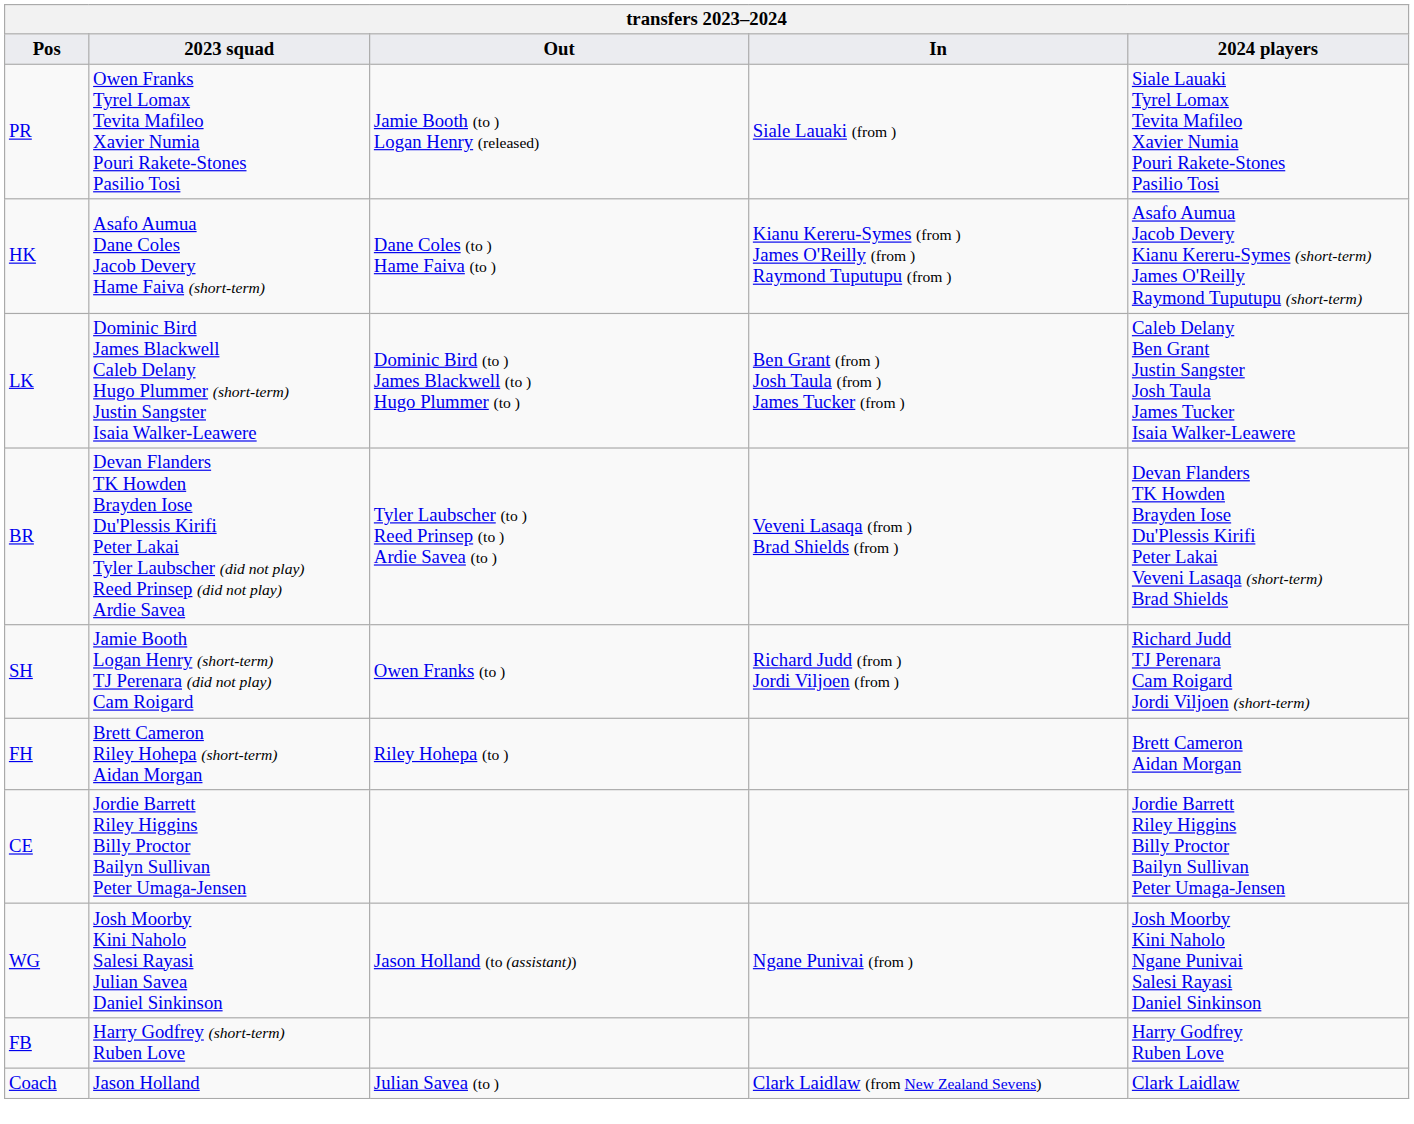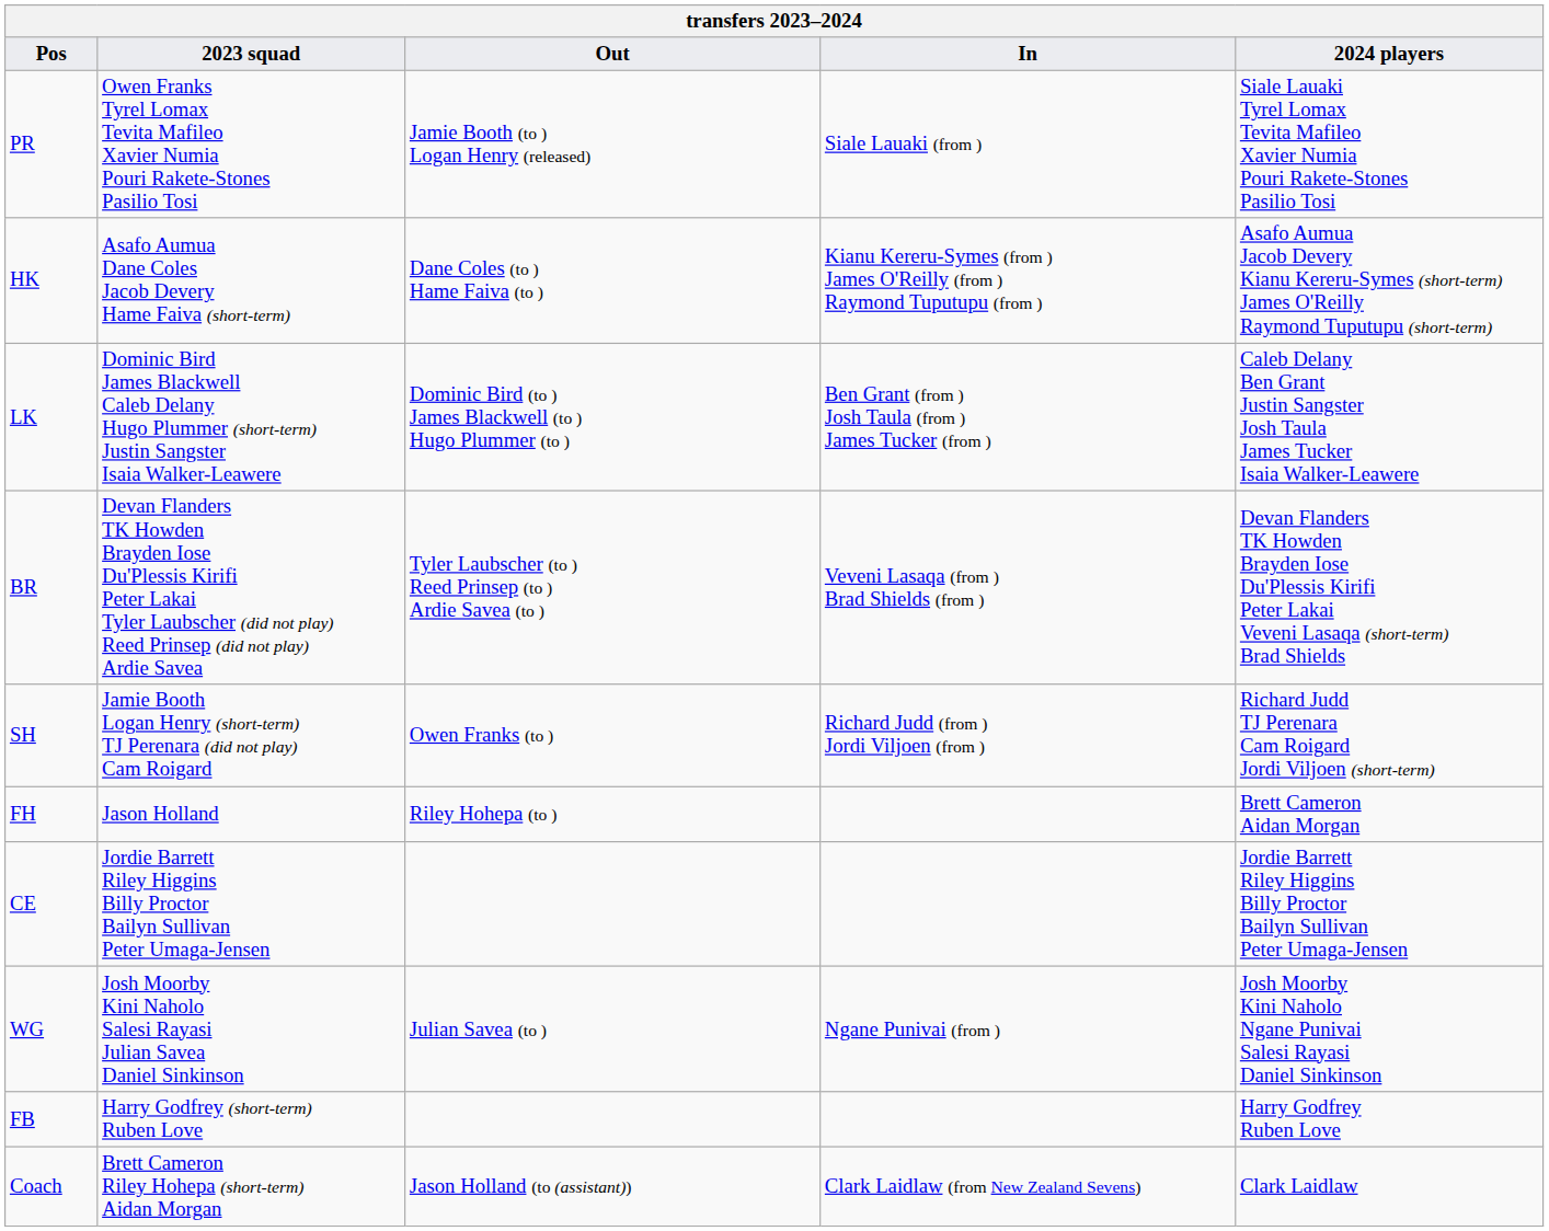FH | 2023 squad: Brett Cameron Riley Hohepa (short-term) Aidan Morgan -> Jason Holland
WG | Out: Jason Holland (to (assistant)) -> Julian Savea (to )
Coach | 2023 squad: Jason Holland -> Brett Cameron Riley Hohepa (short-term) Aidan Morgan
Coach | Out: Julian Savea (to ) -> Jason Holland (to (assistant))
